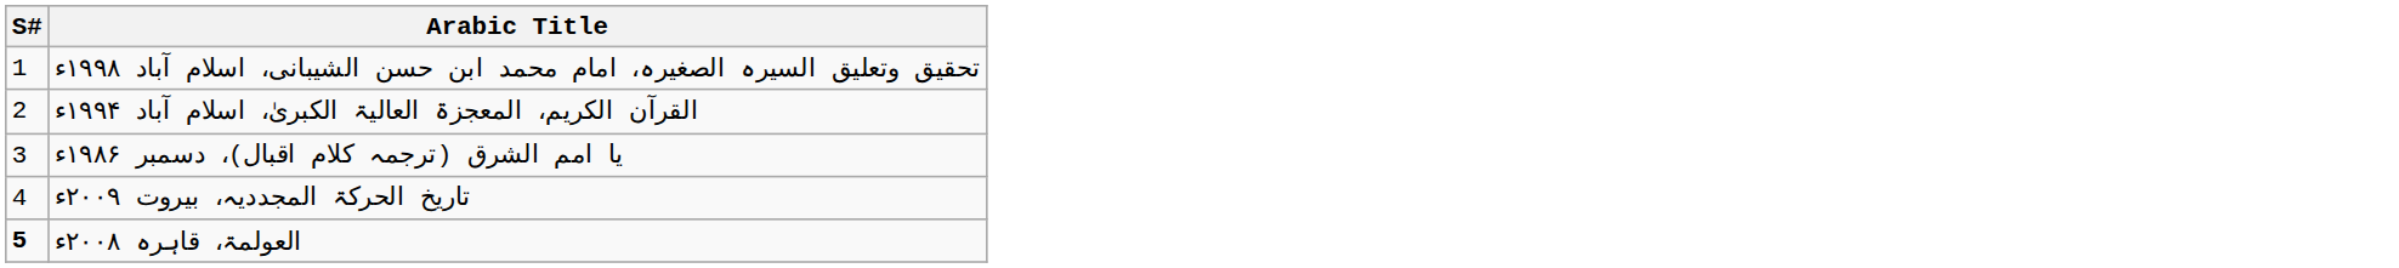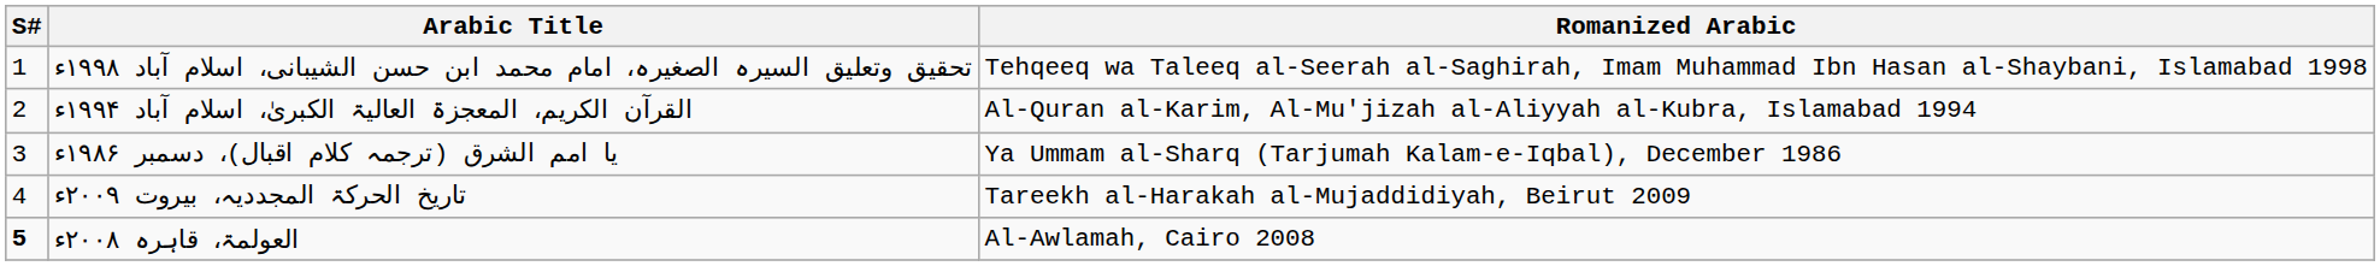+ column: Romanized Arabic | Tehqeeq wa Taleeq al-Seerah al-Saghirah, Imam Muhammad Ibn Hasan al-Shaybani, Islamabad 1998 | Al-Quran al-Karim, Al-Mu'jizah al-Aliyyah al-Kubra, Islamabad 1994 | Ya Ummam al-Sharq (Tarjumah Kalam-e-Iqbal), December 1986 | Tareekh al-Harakah al-Mujaddidiyah, Beirut 2009 | Al-Awlamah, Cairo 2008
